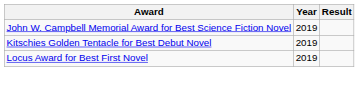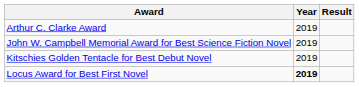+ row: Arthur C. Clarke Award | 2019
Locus Award for Best First Novel | Year: normal -> bold
